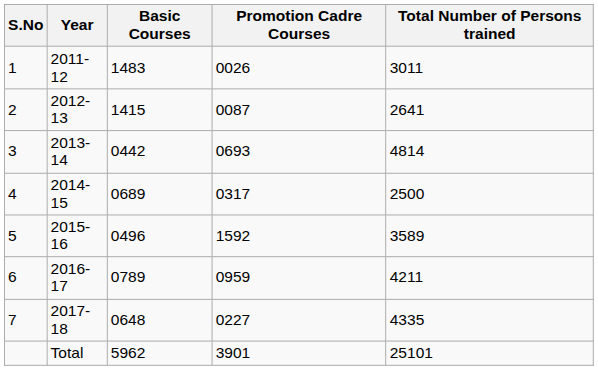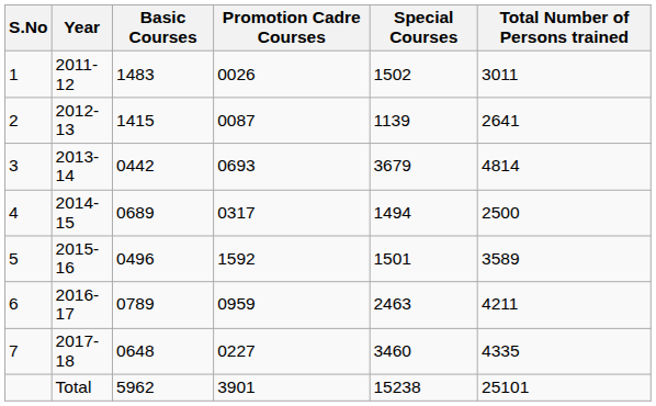+ column: Special Courses | 1502 | 1139 | 3679 | 1494 | 1501 | 2463 | 3460 | 15238
